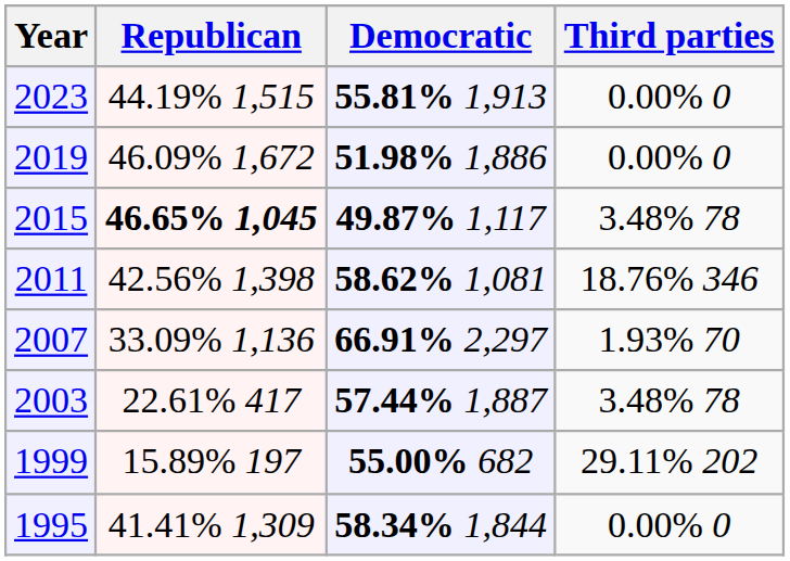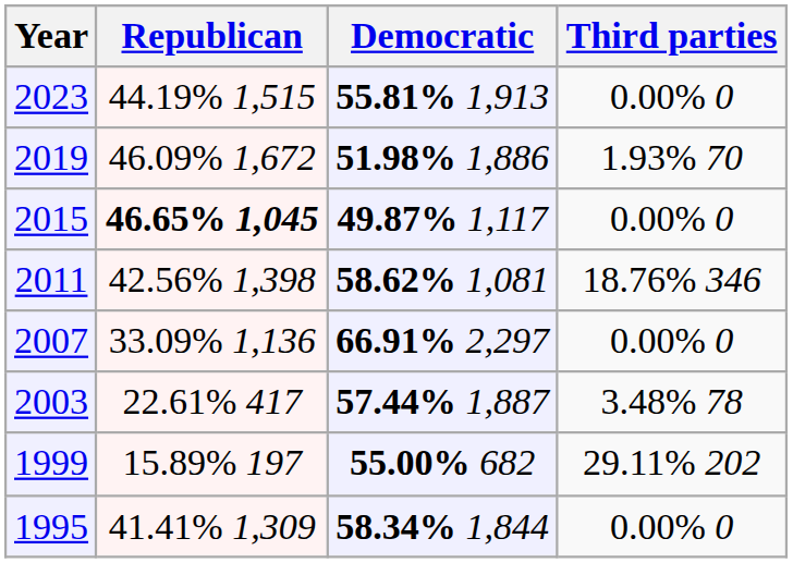2019 | Third parties: 0.00% 0 -> 1.93% 70
2015 | Third parties: 3.48% 78 -> 0.00% 0
2007 | Third parties: 1.93% 70 -> 0.00% 0
